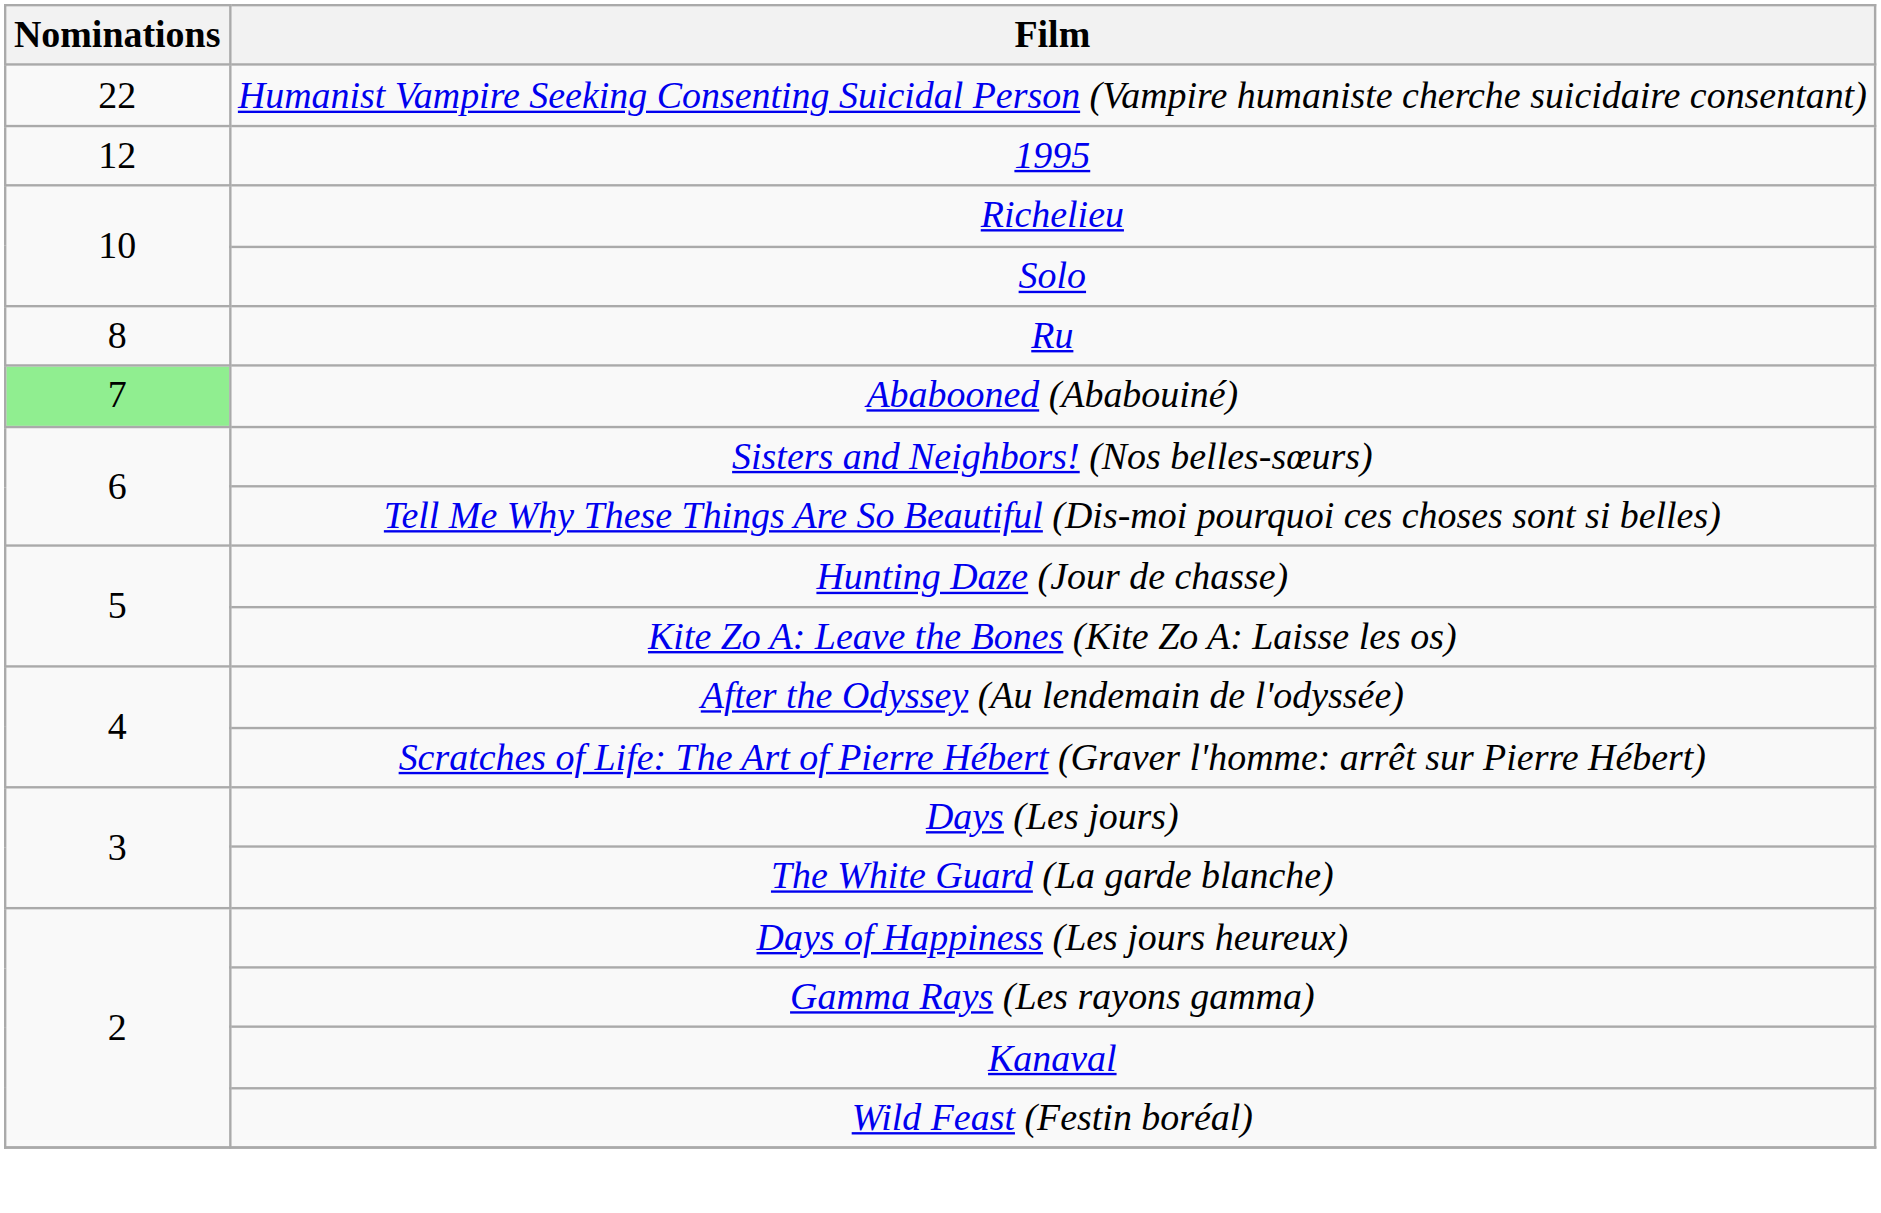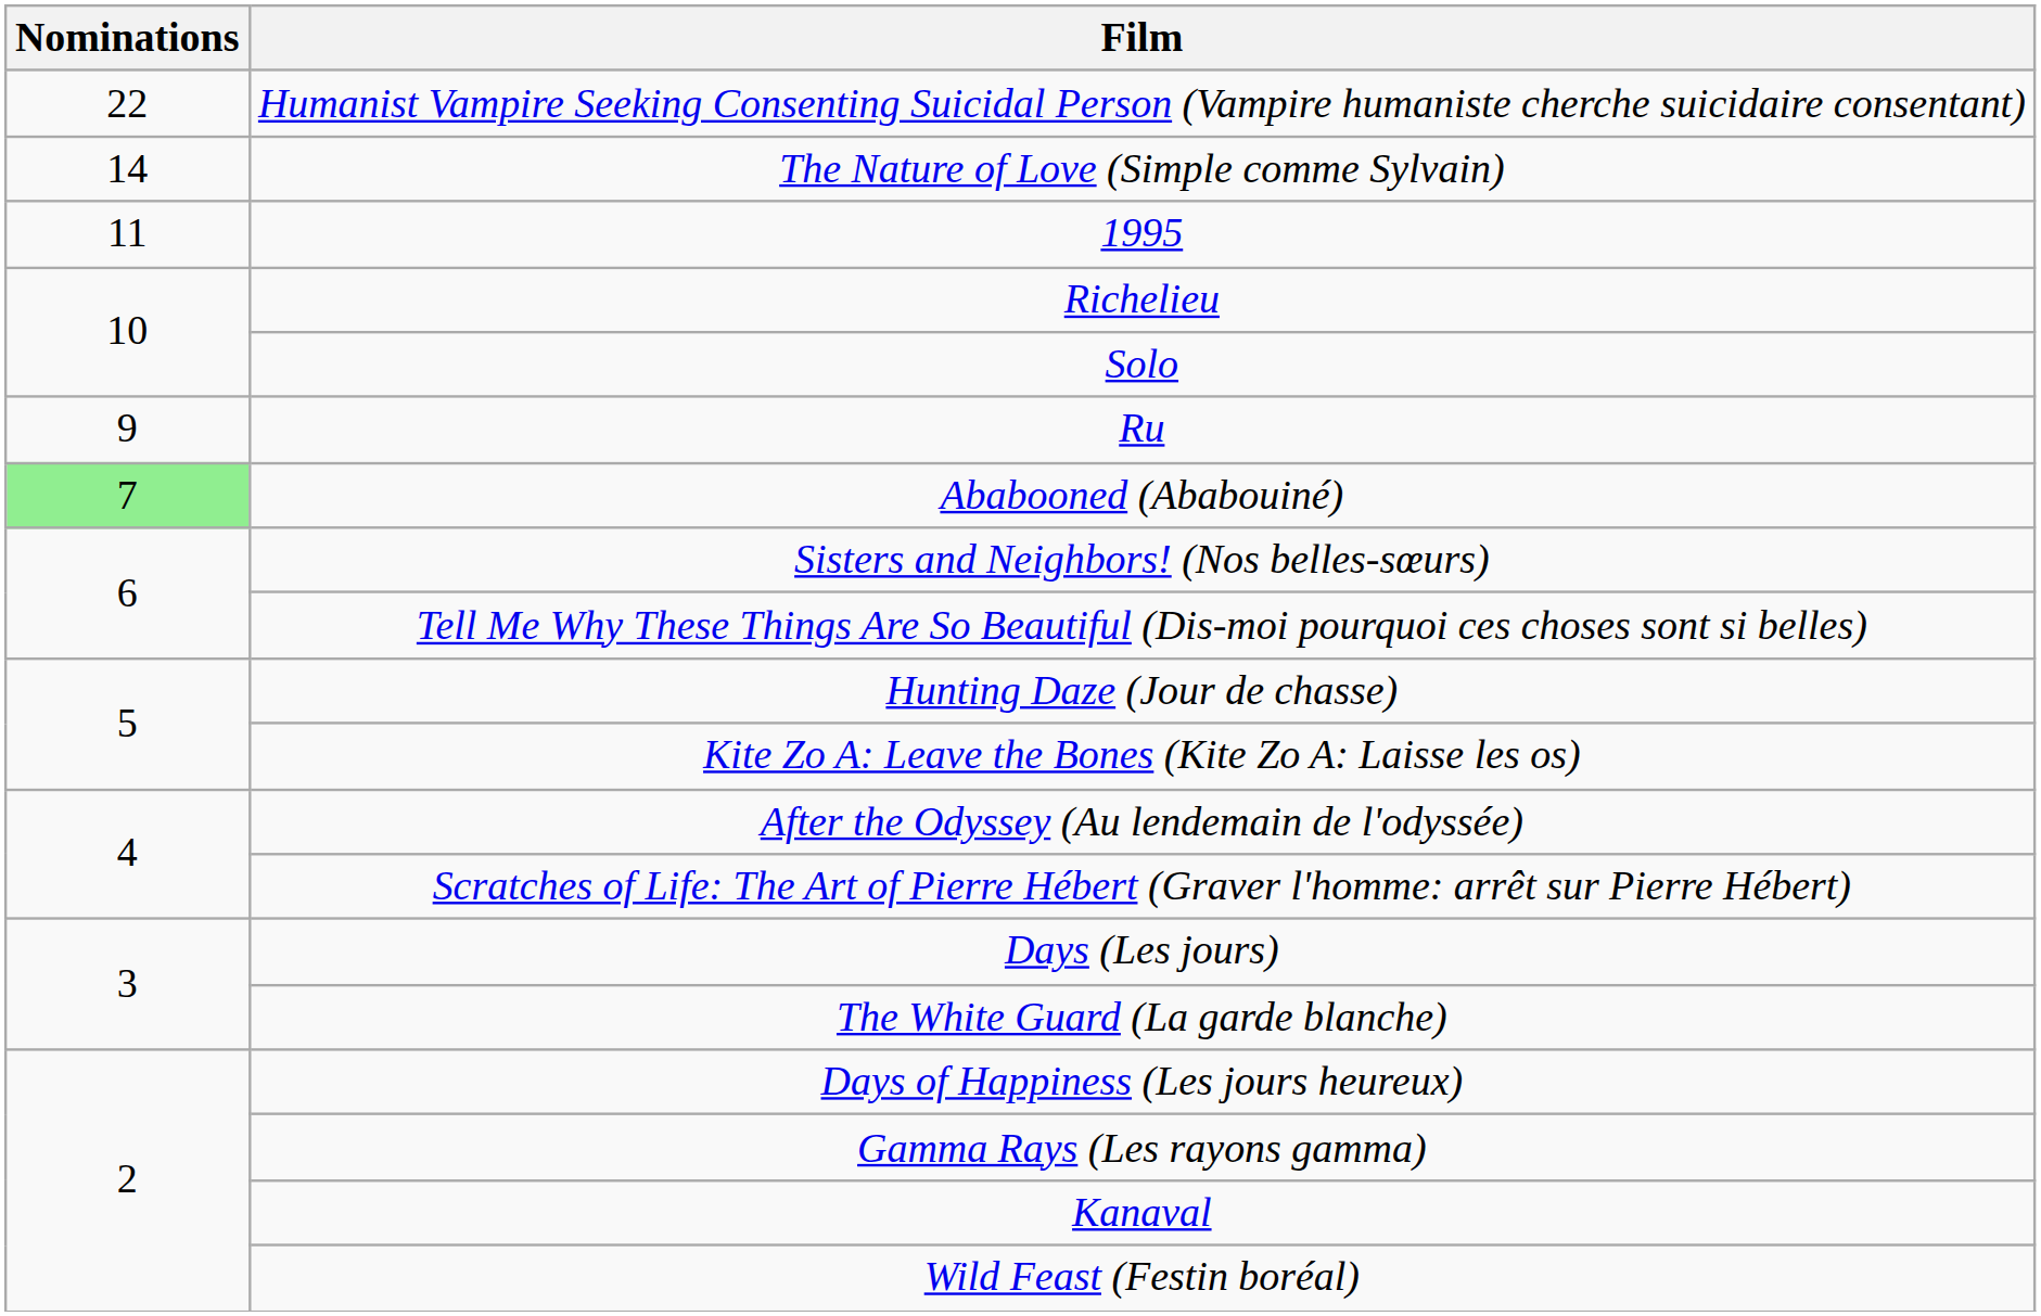+ row: 14 | The Nature of Love (Simple comme Sylvain)
1995 | Nominations: 12 -> 11
Ru | Nominations: 8 -> 9
